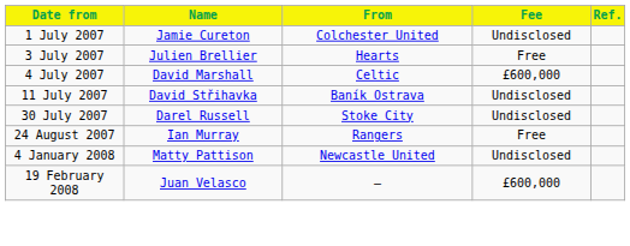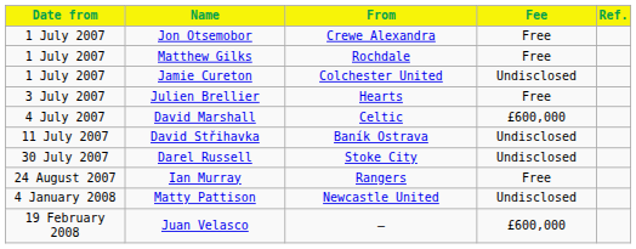+ row: 1 July 2007 | Jon Otsemobor | Crewe Alexandra | Free
+ row: 1 July 2007 | Matthew Gilks | Rochdale | Free
